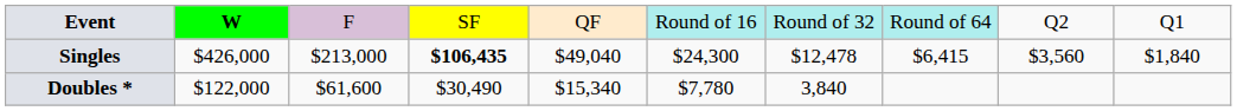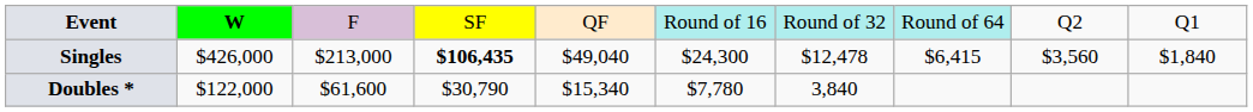Doubles * | column 4: $30,490 -> $30,790
